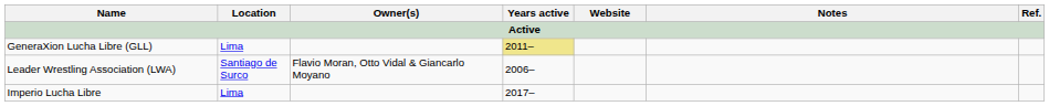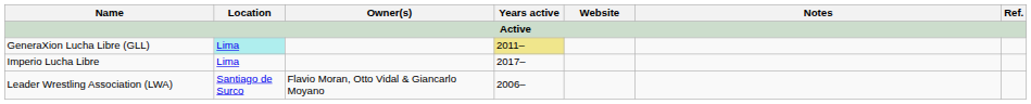GeneraXion Lucha Libre (GLL) | Location: no background -> paleturquoise background
rows swapped: Imperio Lucha Libre <-> Leader Wrestling Association (LWA)
